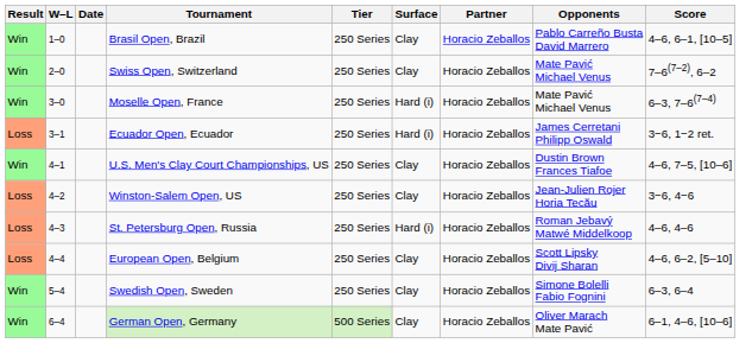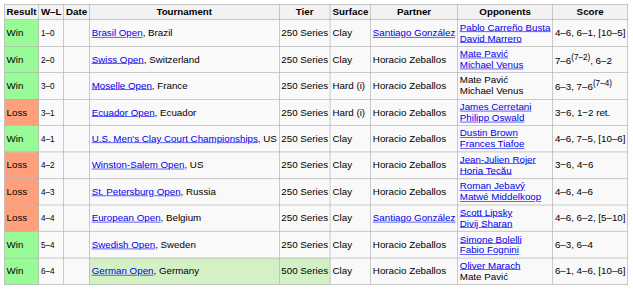Brasil Open, Brazil | Partner: Horacio Zeballos -> Santiago González
St. Petersburg Open, Russia | Surface: Hard (i) -> Clay
European Open, Belgium | Partner: Horacio Zeballos -> Santiago González
